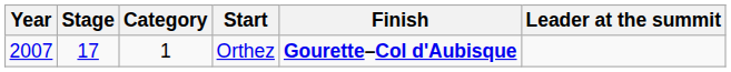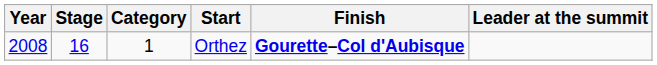Orthez | Year: 2007 -> 2008
Orthez | Stage: 17 -> 16
